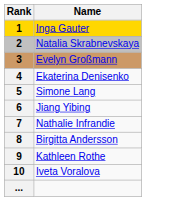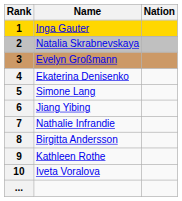+ column: Nation
